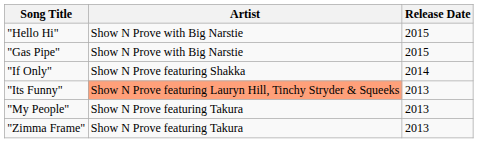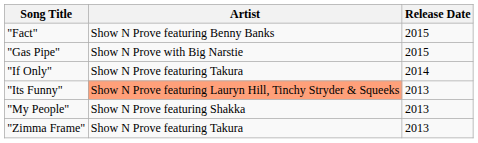- row: "Hello Hi" | Show N Prove with Big Narstie | 2015
+ row: "Fact" | Show N Prove featuring Benny Banks | 2015
"If Only" | Artist: Show N Prove featuring Shakka -> Show N Prove featuring Takura
"My People" | Artist: Show N Prove featuring Takura -> Show N Prove featuring Shakka
